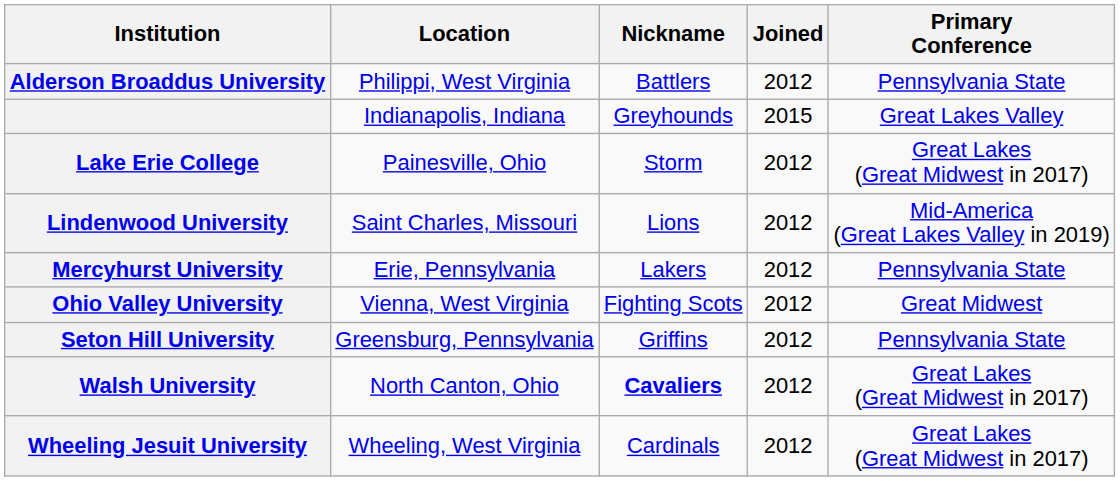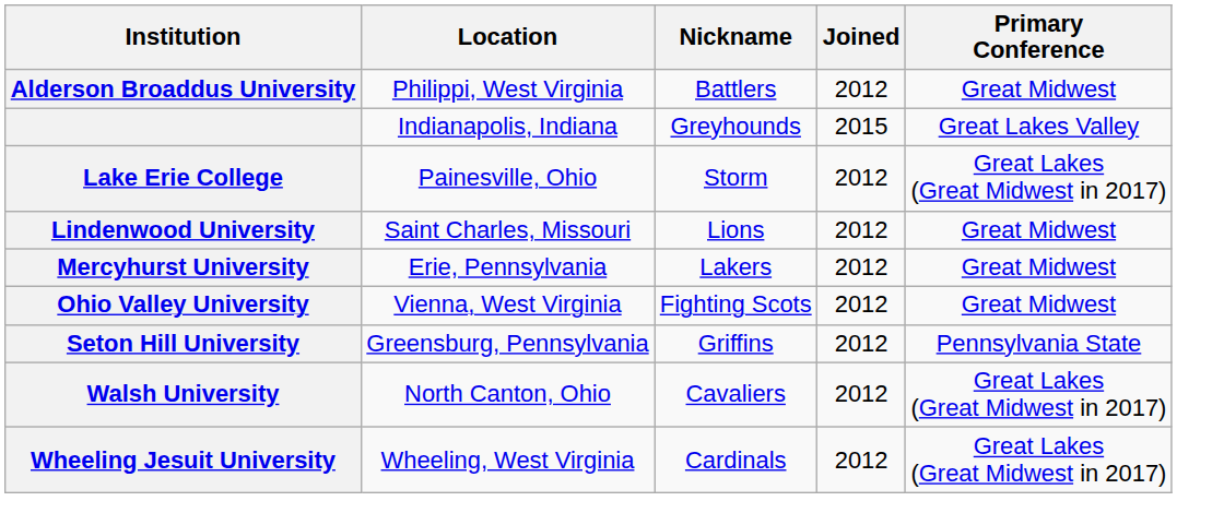Alderson Broaddus University | Primary Conference: Pennsylvania State -> Great Midwest
Lindenwood University | Primary Conference: Mid-America (Great Lakes Valley in 2019) -> Great Midwest
Mercyhurst University | Primary Conference: Pennsylvania State -> Great Midwest
Walsh University | Nickname: bold -> normal
